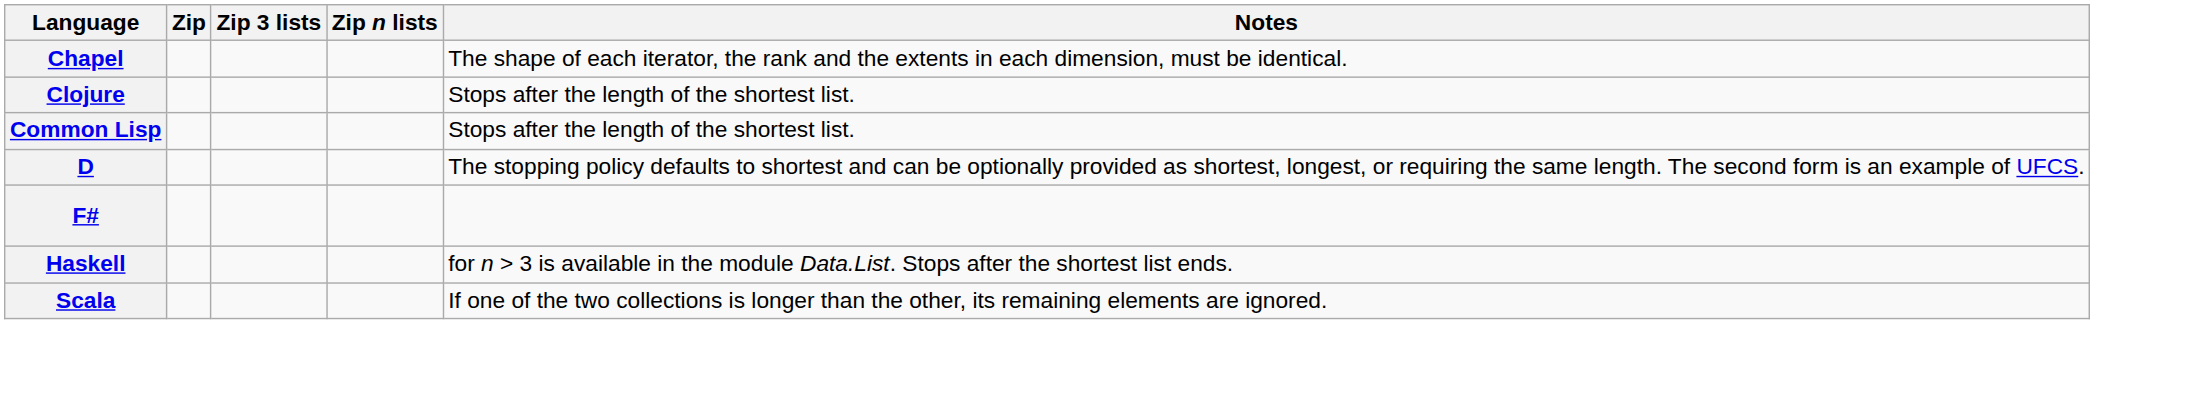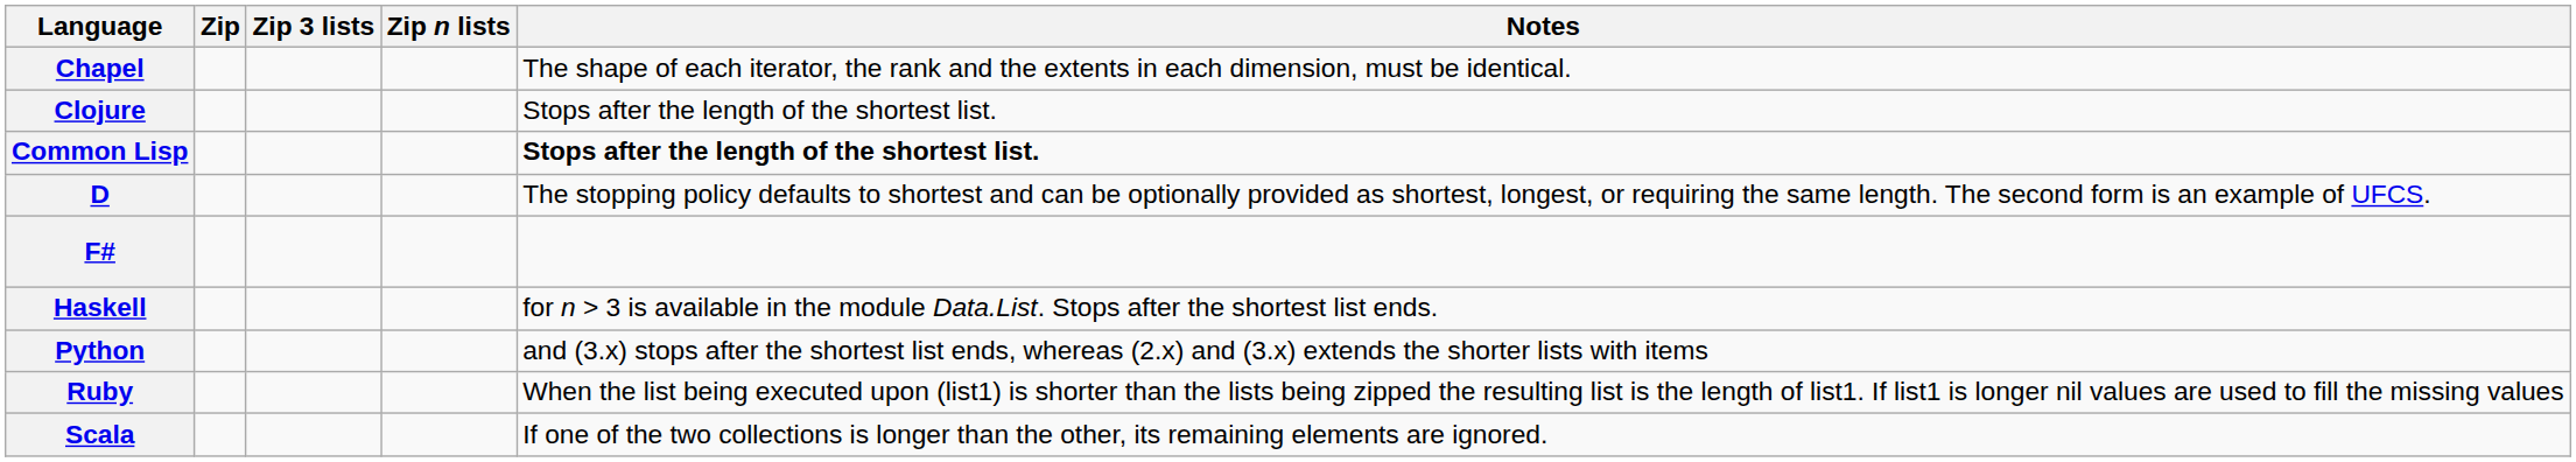Common Lisp | Notes: normal -> bold
+ row: Python | and (3.x) stops after the shortest list ends, whereas (2.x) and (3.x) extends the shorter lists with items
+ row: Ruby | When the list being executed upon (list1) is shorter than the lists being zipped the resulting list is the length of list1. If list1 is longer nil values are used to fill the missing values
